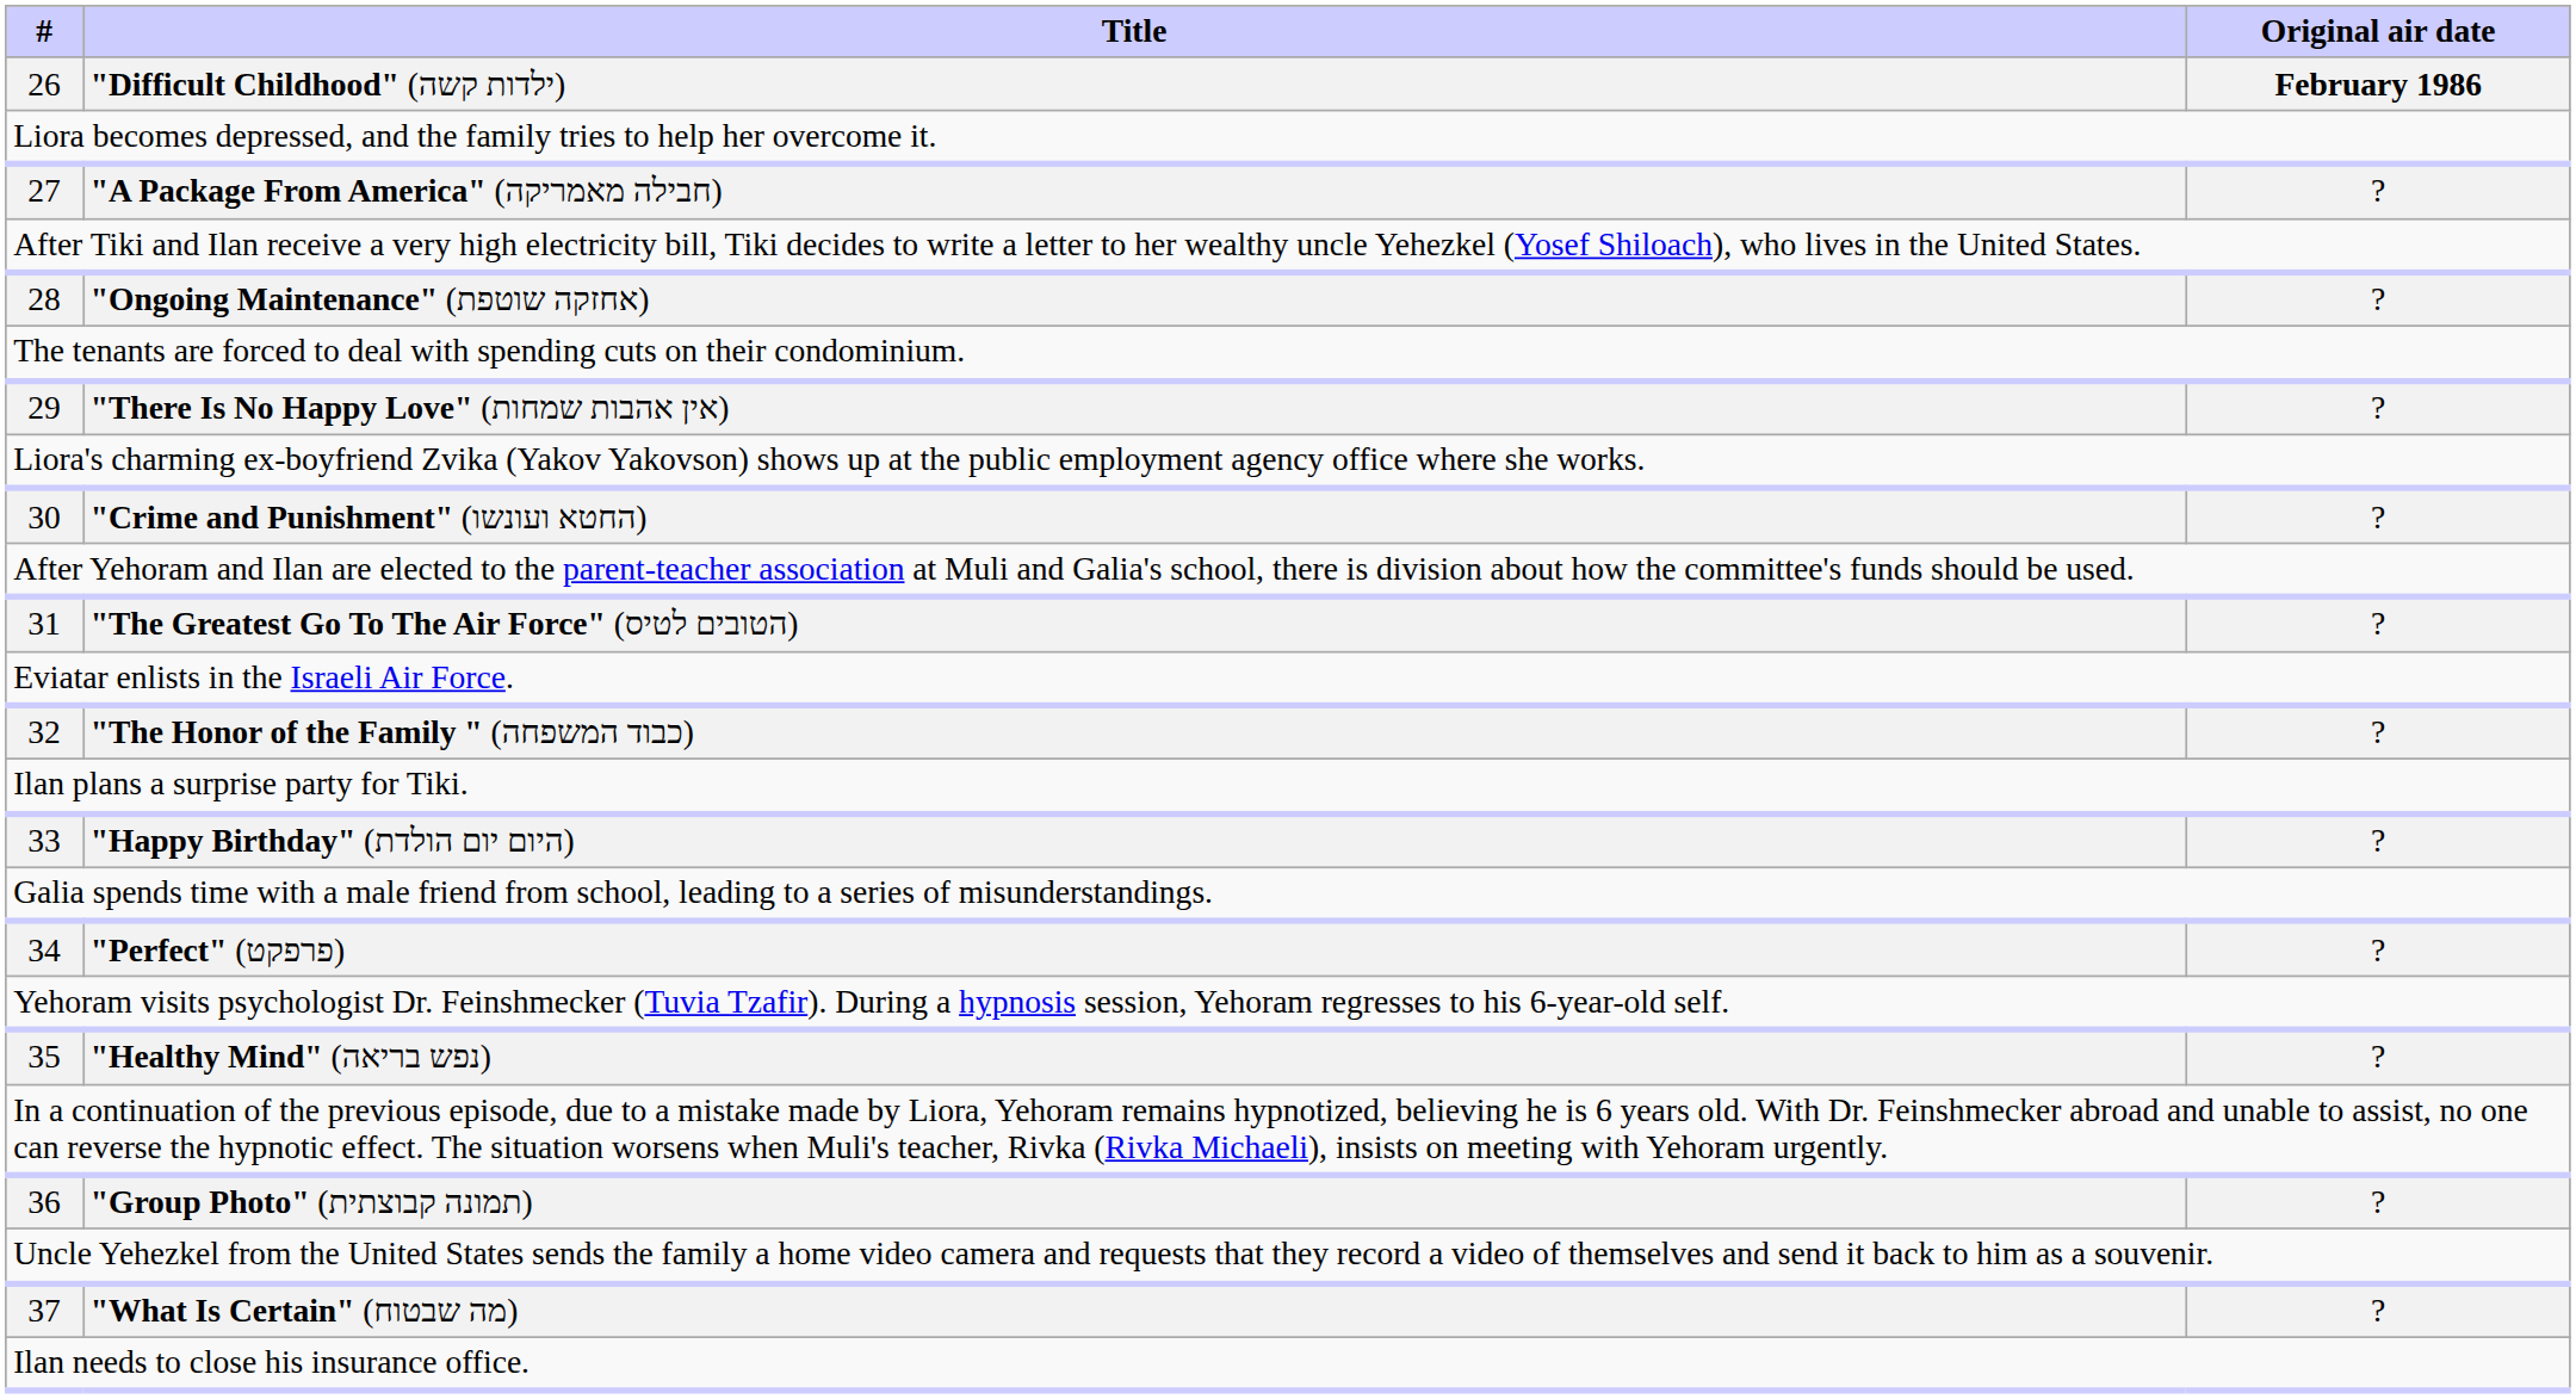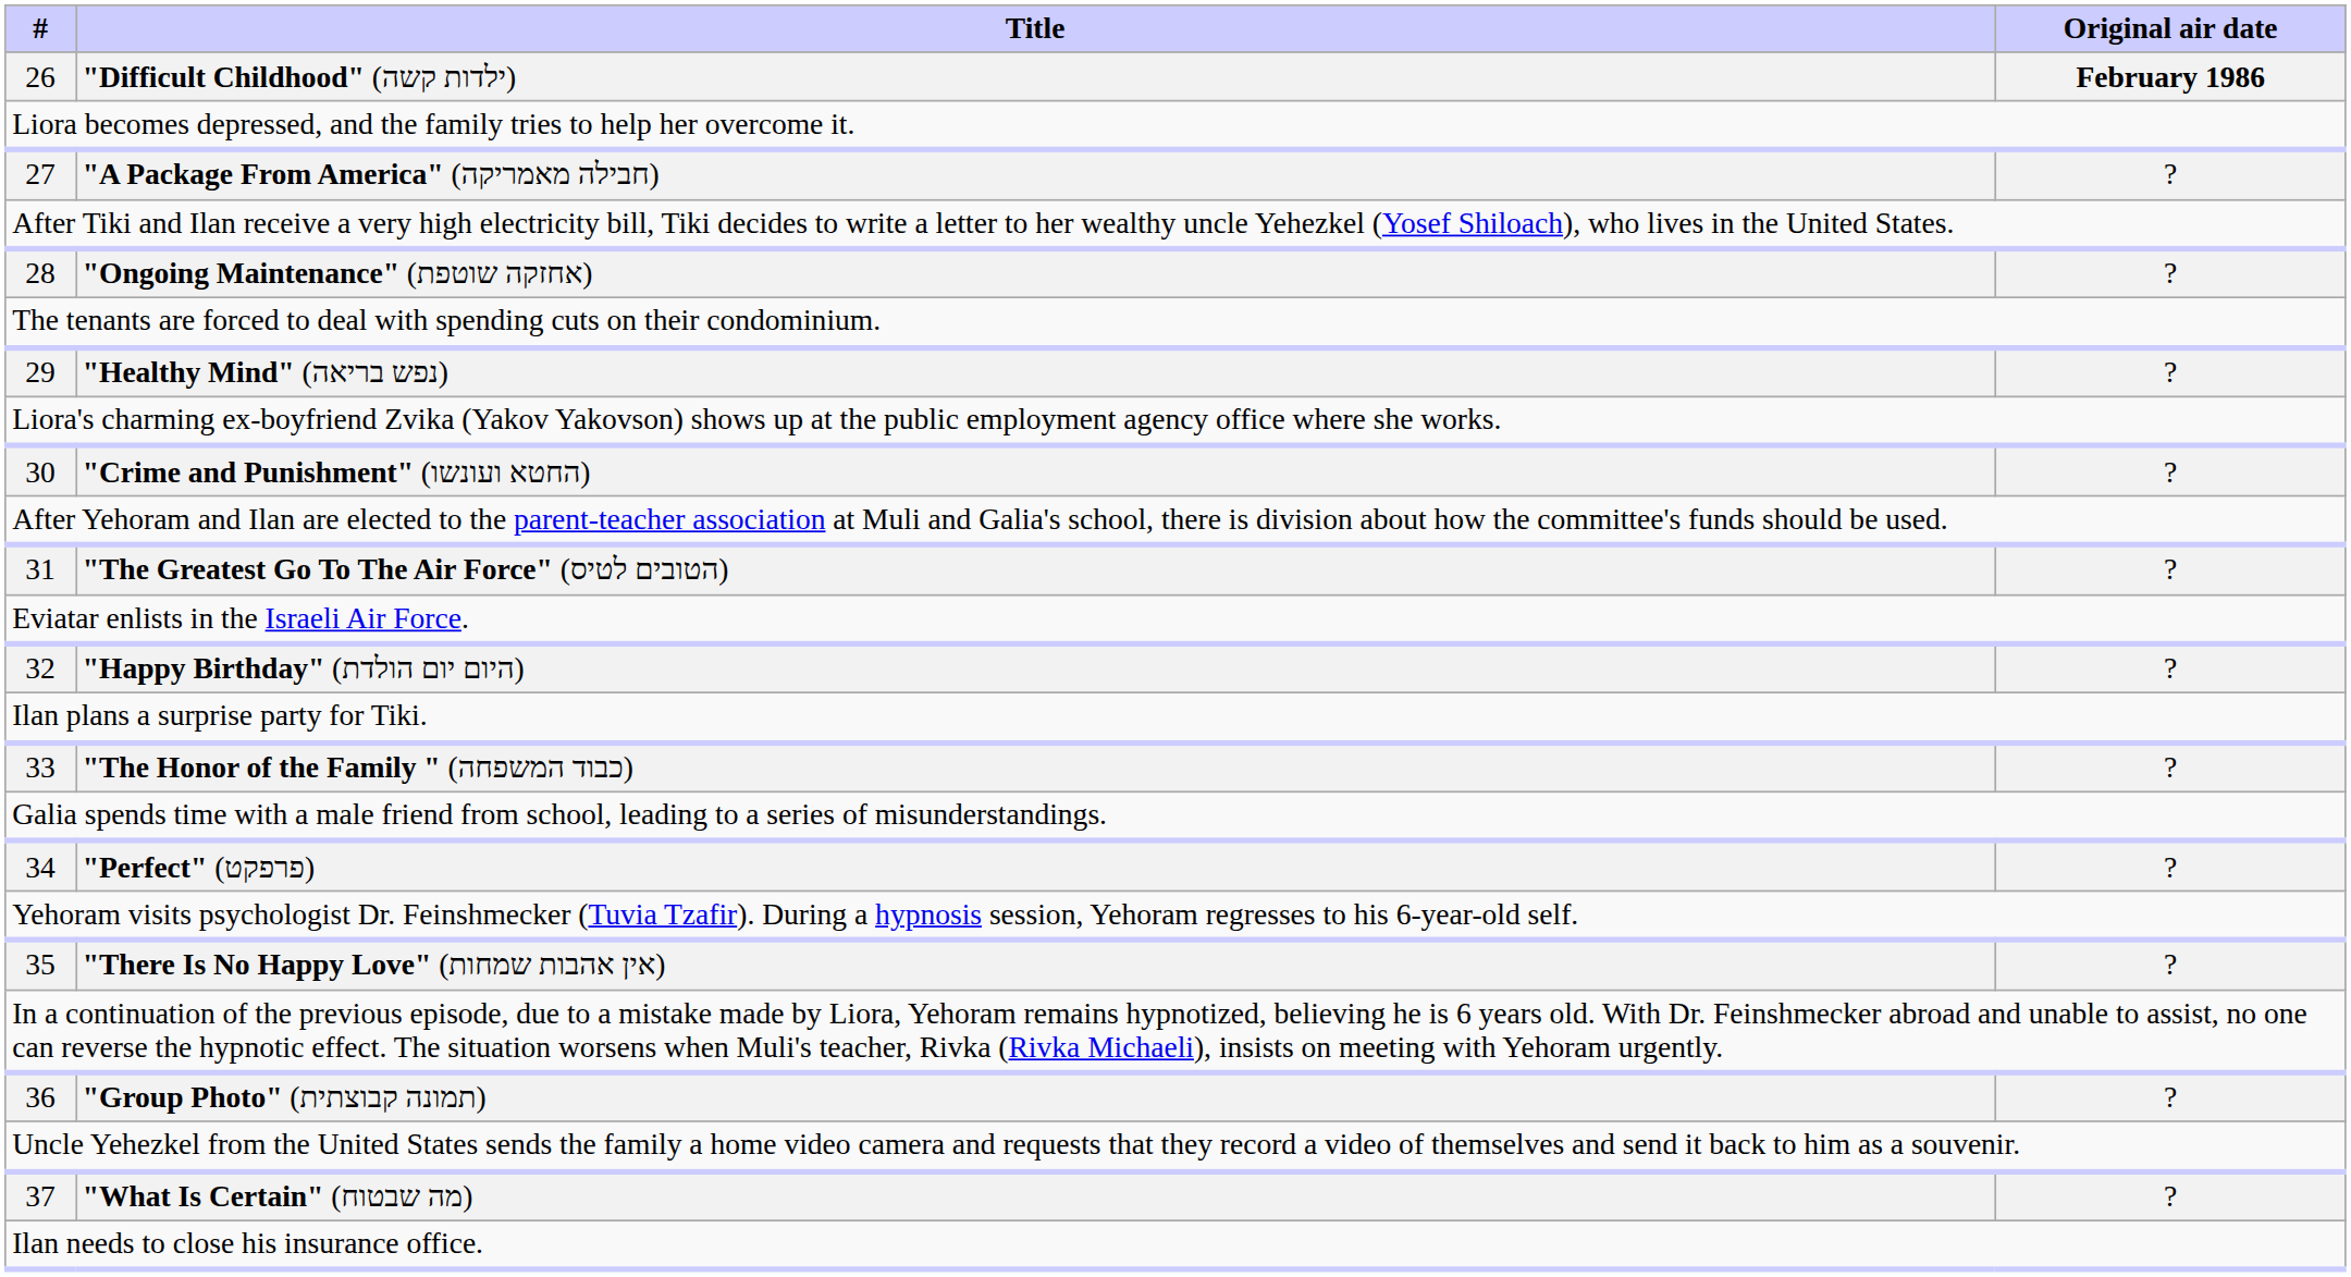29 | Title: "There Is No Happy Love" (אין אהבות שמחות) -> "Healthy Mind" (נפש בריאה)
32 | Title: "The Honor of the Family " (כבוד המשפחה) -> "Happy Birthday" (היום יום הולדת)
33 | Title: "Happy Birthday" (היום יום הולדת) -> "The Honor of the Family " (כבוד המשפחה)
35 | Title: "Healthy Mind" (נפש בריאה) -> "There Is No Happy Love" (אין אהבות שמחות)
